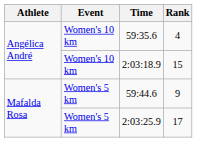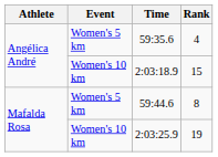59:35.6 | Event: Women's 10 km -> Women's 5 km
59:44.6 | Rank: 9 -> 8
2:03:25.9 | Event: Women's 5 km -> Women's 10 km
2:03:25.9 | Rank: 17 -> 19
